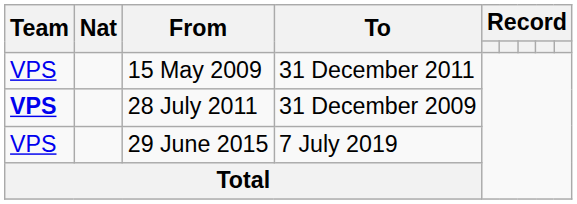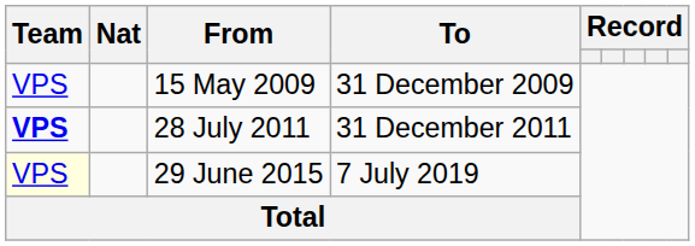15 May 2009 | To: 31 December 2011 -> 31 December 2009
28 July 2011 | To: 31 December 2009 -> 31 December 2011
29 June 2015 | Team: no background -> lightyellow background
